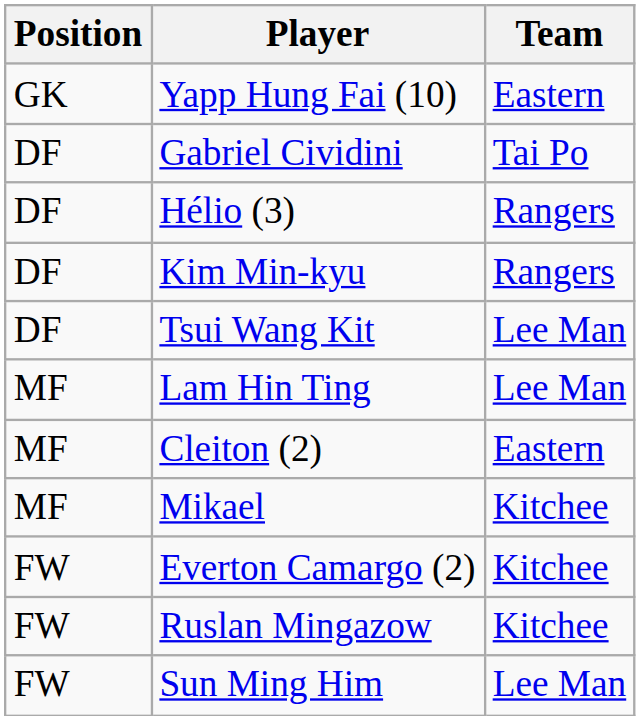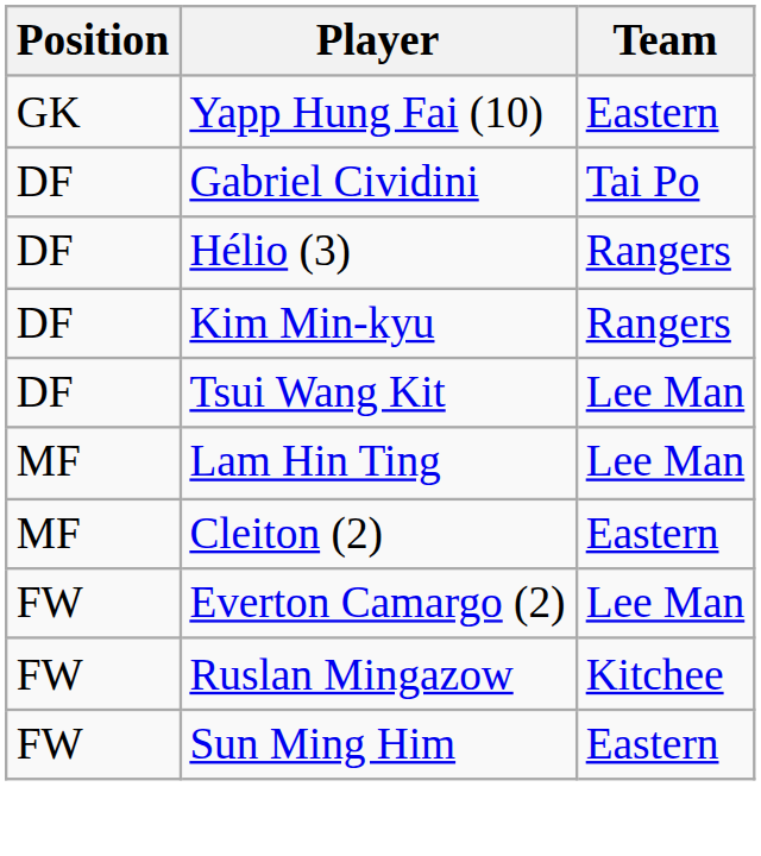- row: MF | Mikael | Kitchee
Everton Camargo (2) | Team: Kitchee -> Lee Man
Sun Ming Him | Team: Lee Man -> Eastern
